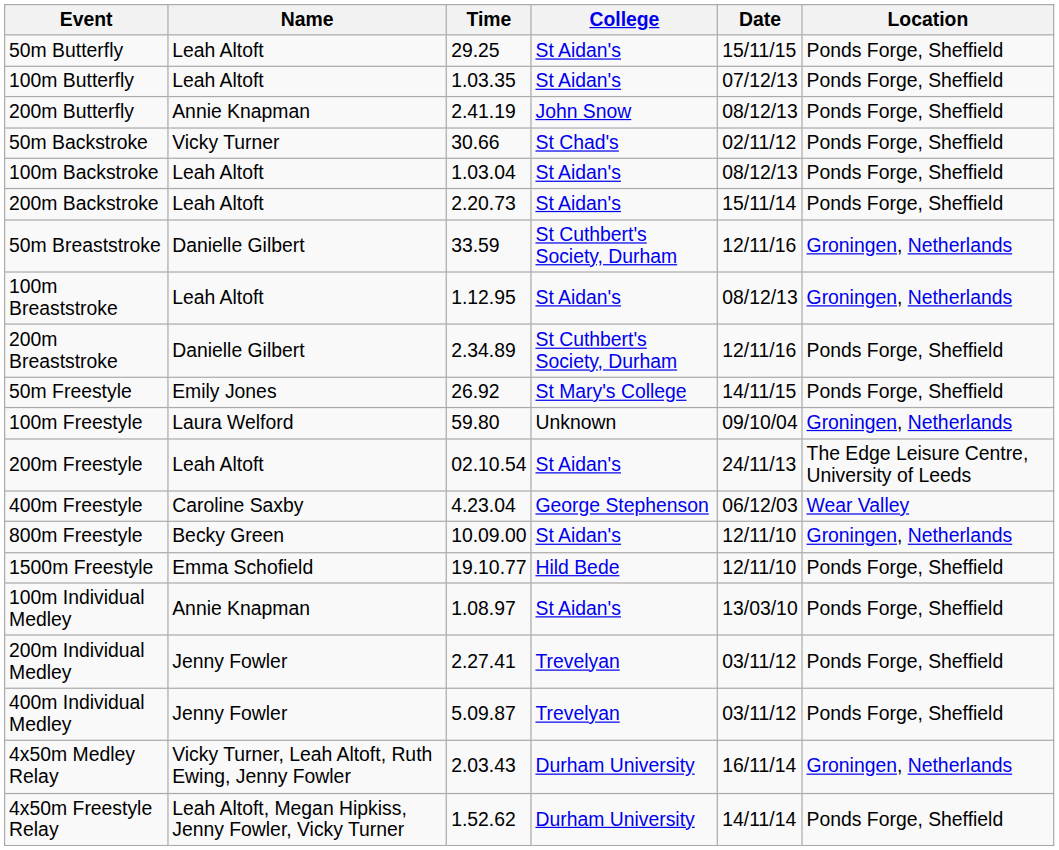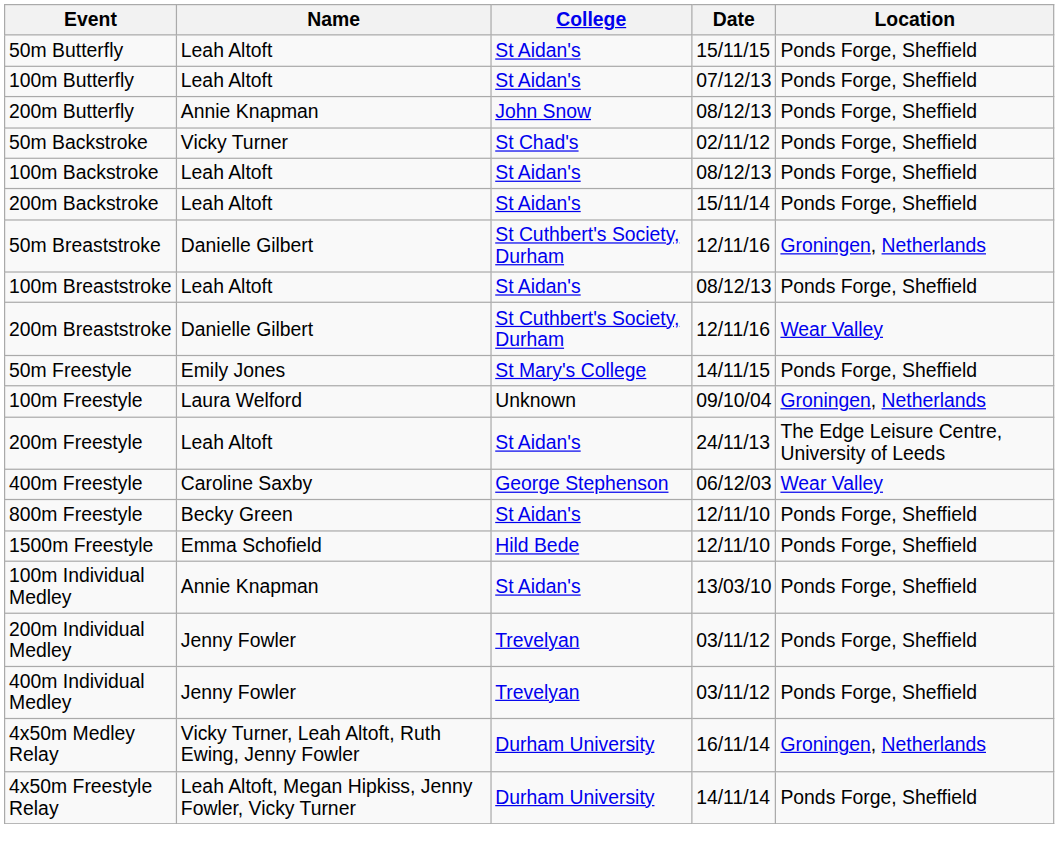- column: Time | 29.25 | 1.03.35 | 2.41.19 | 30.66 | 1.03.04 | 2.20.73 | 33.59 | 1.12.95 | 2.34.89 | 26.92 | 59.80 | 02.10.54 | 4.23.04 | 10.09.00 | 19.10.77 | 1.08.97 | 2.27.41 | 5.09.87 | 2.03.43 | 1.52.62
100m Breaststroke | Location: Groningen, Netherlands -> Ponds Forge, Sheffield
200m Breaststroke | Location: Ponds Forge, Sheffield -> Wear Valley
800m Freestyle | Location: Groningen, Netherlands -> Ponds Forge, Sheffield
